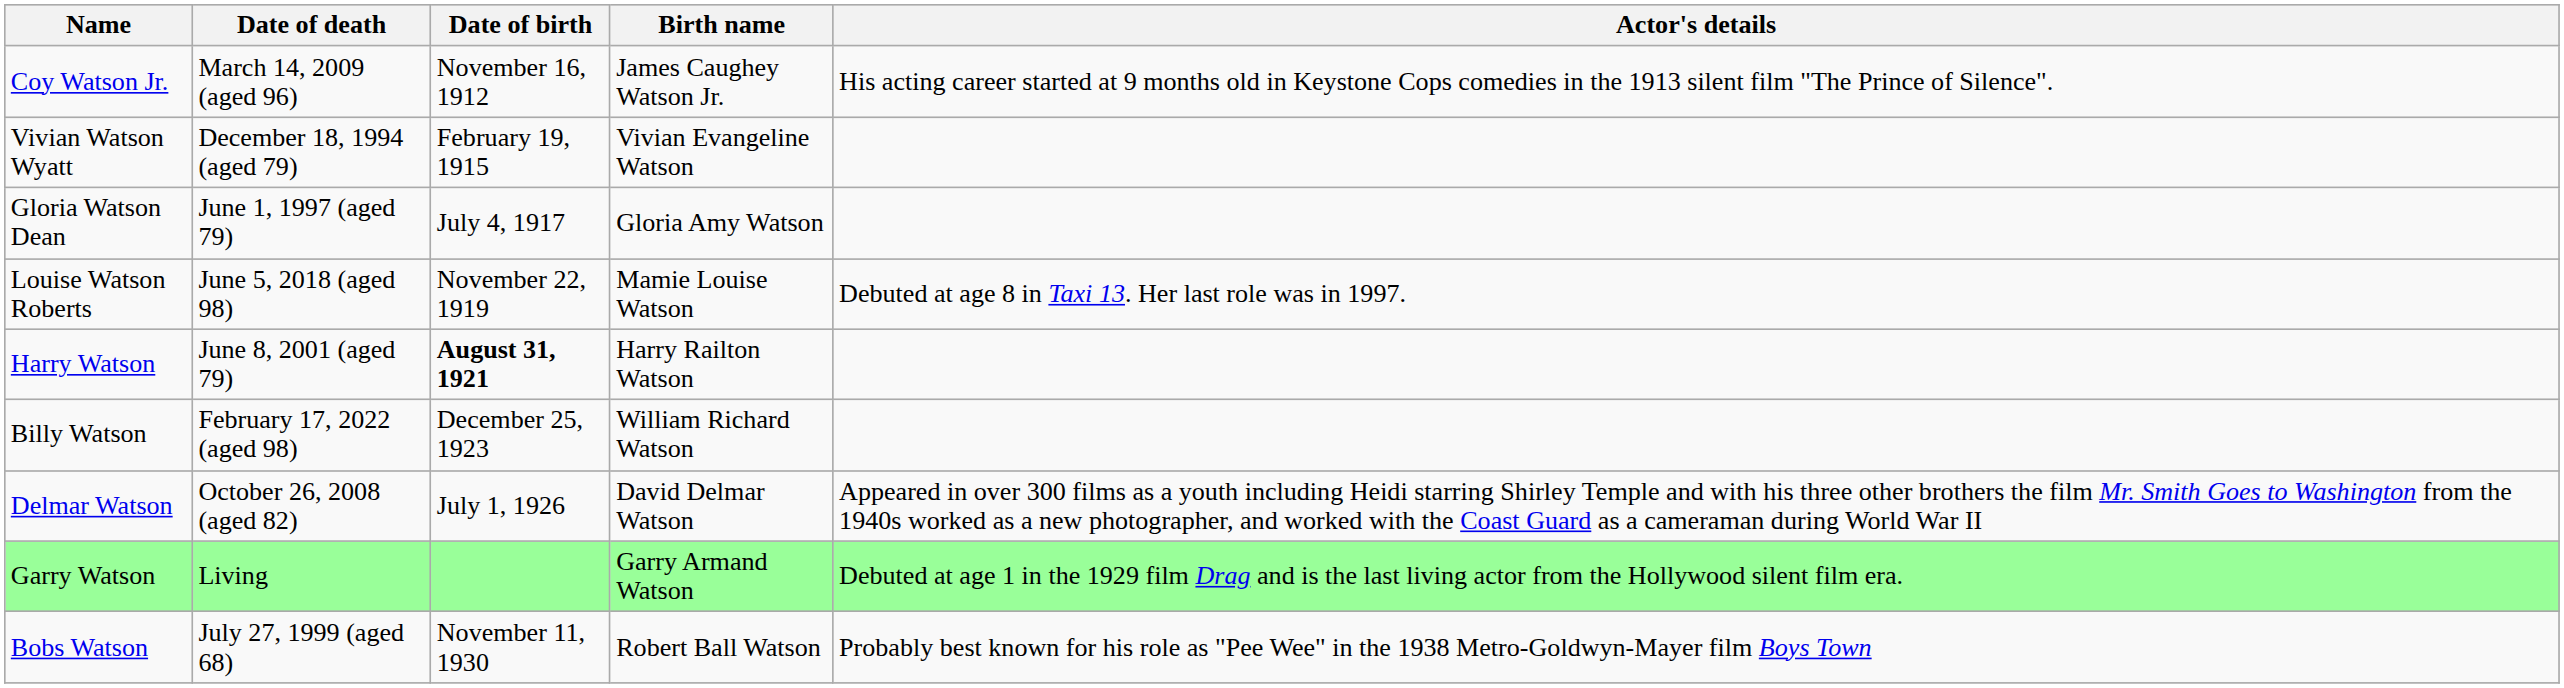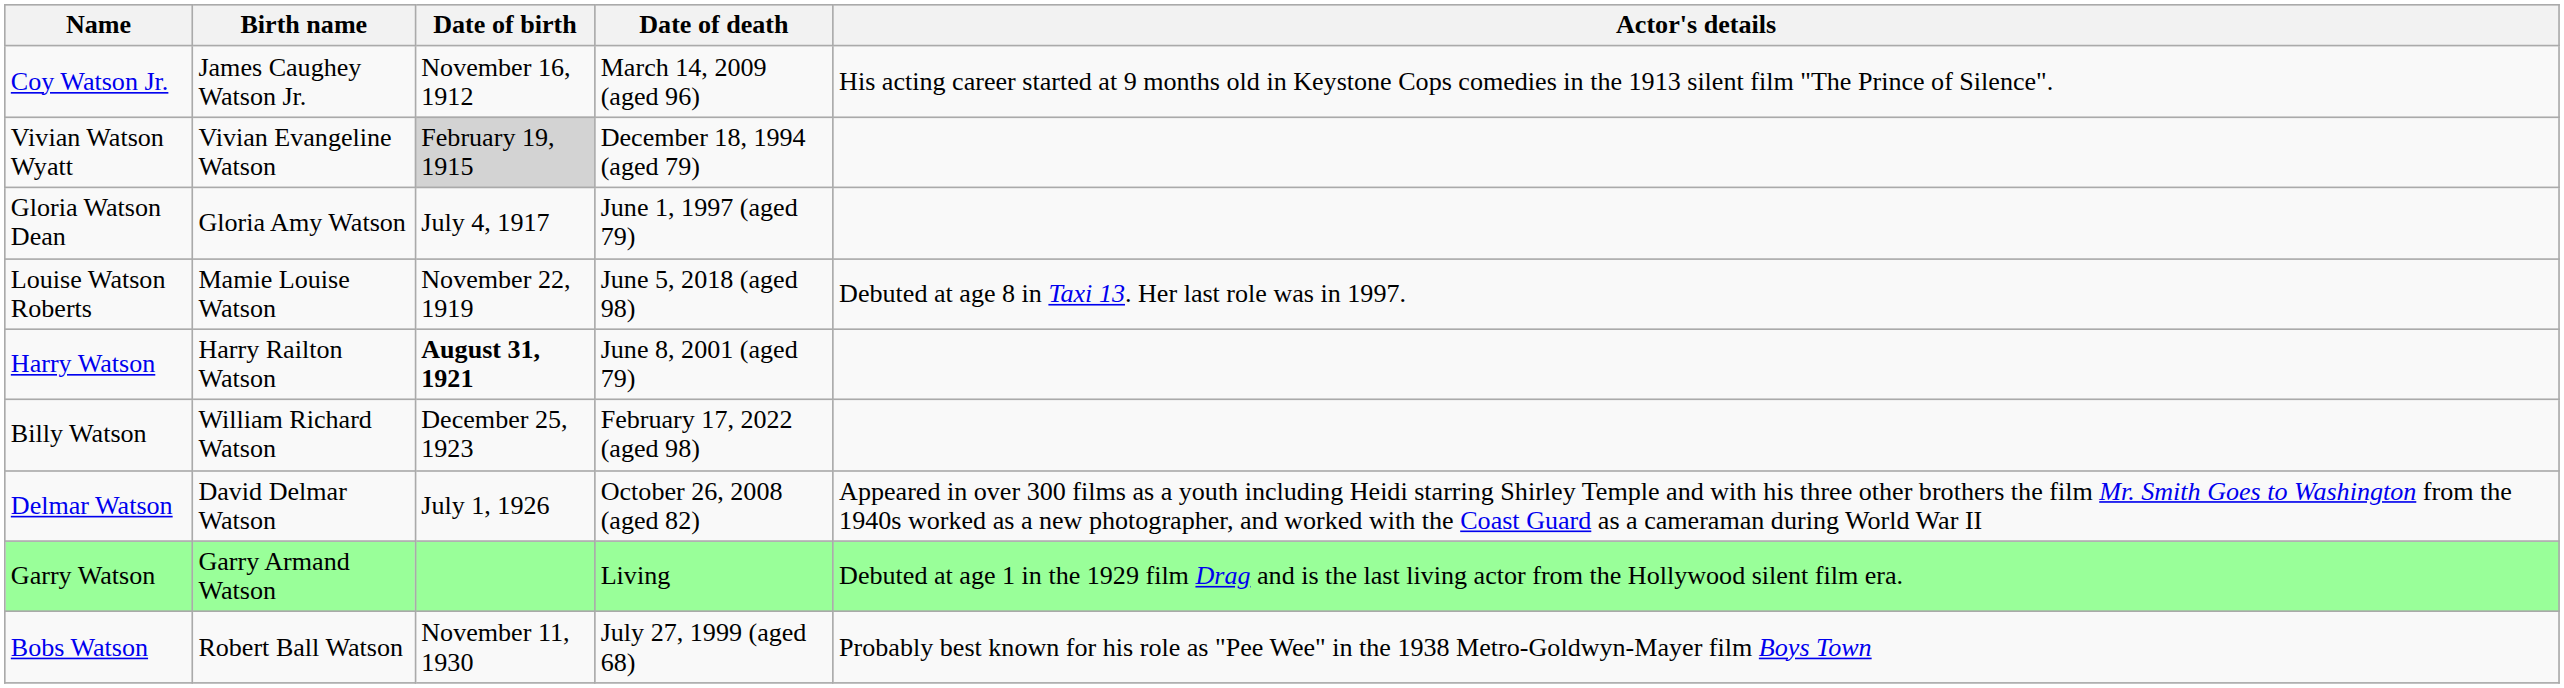columns swapped: Birth name <-> Date of death
Vivian Watson Wyatt | Date of birth: no background -> lightgrey background
